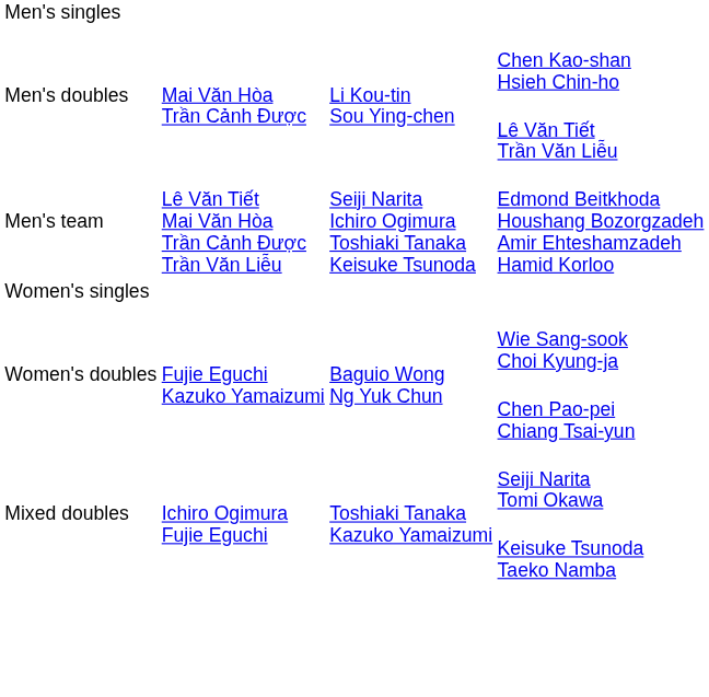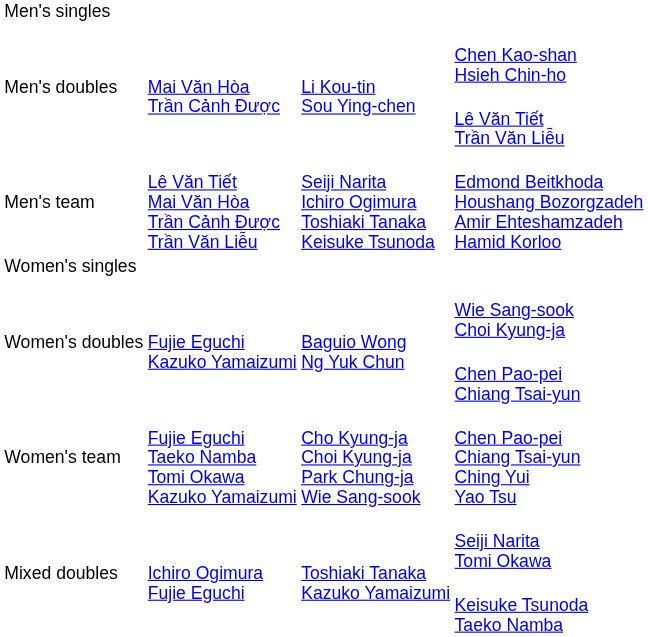+ row: Women's team | Fujie Eguchi Taeko Namba Tomi Okawa Kazuko Yamaizumi | Cho Kyung-ja Choi Kyung-ja Park Chung-ja Wie Sang-sook | Chen Pao-pei Chiang Tsai-yun Ching Yui Yao Tsu
